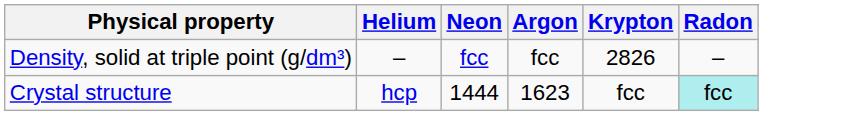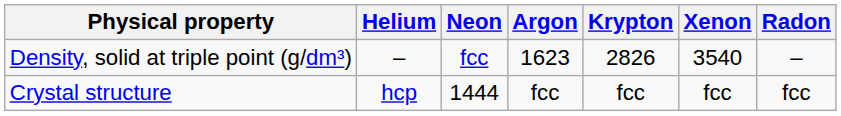+ column: Xenon | 3540 | fcc
Density, solid at triple point (g/dm³) | Argon: fcc -> 1623
Crystal structure | Argon: 1623 -> fcc
Crystal structure | Radon: paleturquoise background -> no background
